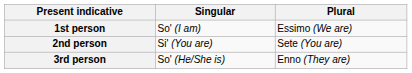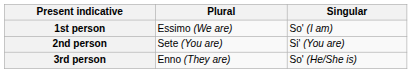columns swapped: Singular <-> Plural
